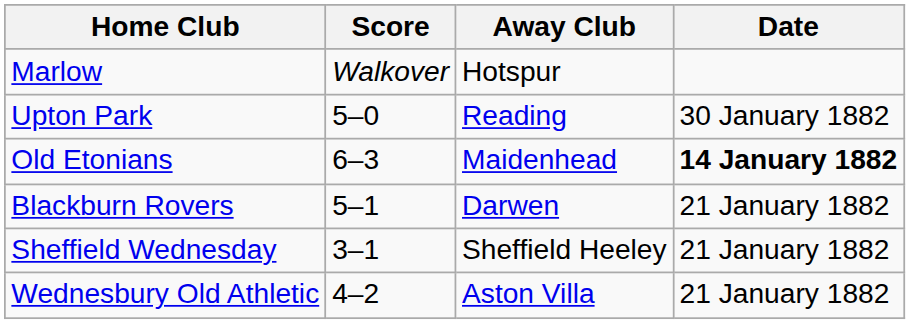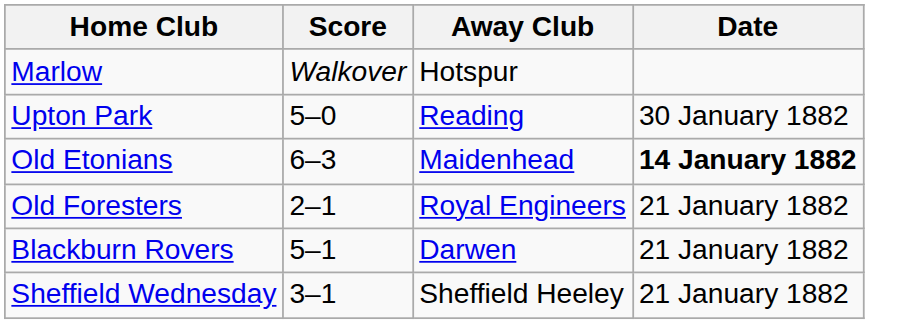+ row: Old Foresters | 2–1 | Royal Engineers | 21 January 1882
- row: Wednesbury Old Athletic | 4–2 | Aston Villa | 21 January 1882
